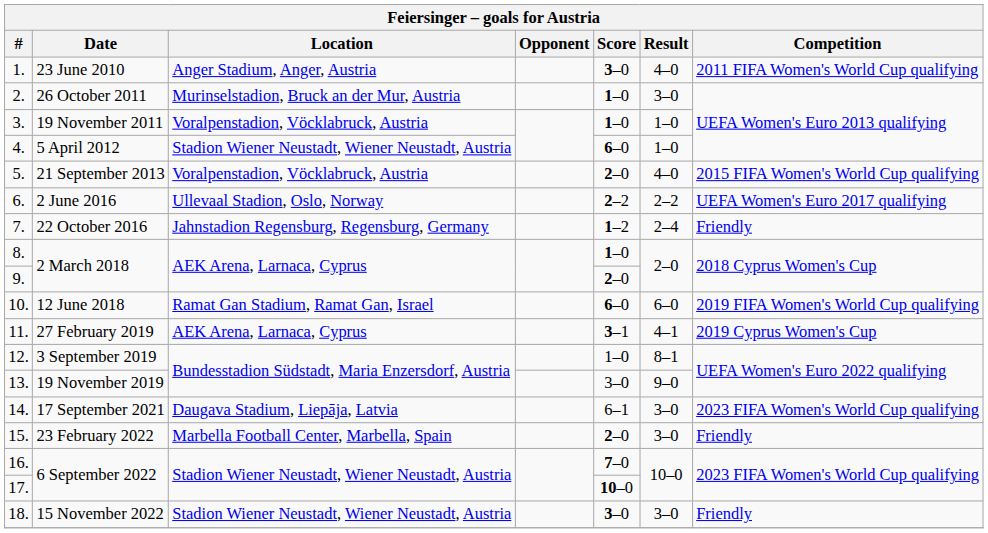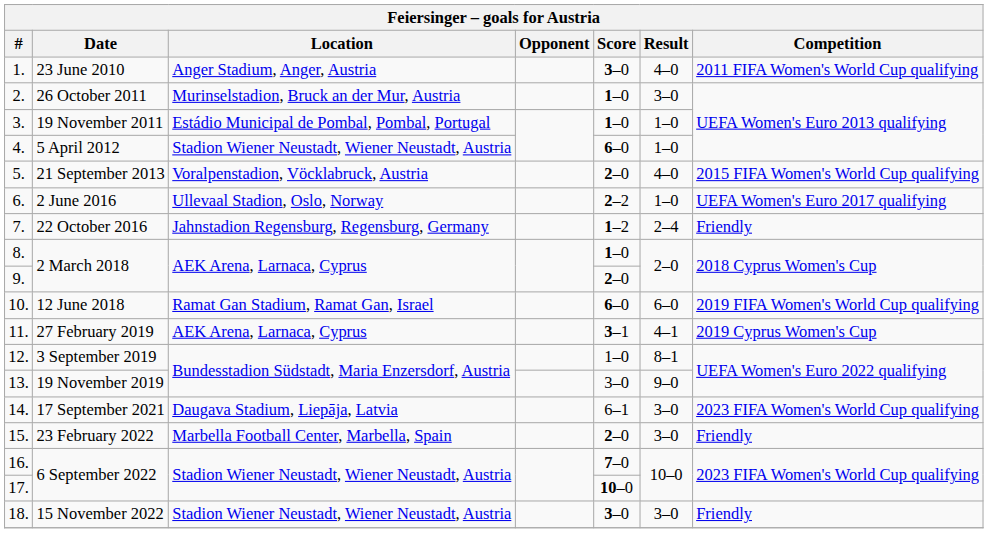3. | Location: Voralpenstadion, Vöcklabruck, Austria -> Estádio Municipal de Pombal, Pombal, Portugal
6. | Result: 2–2 -> 1–0
